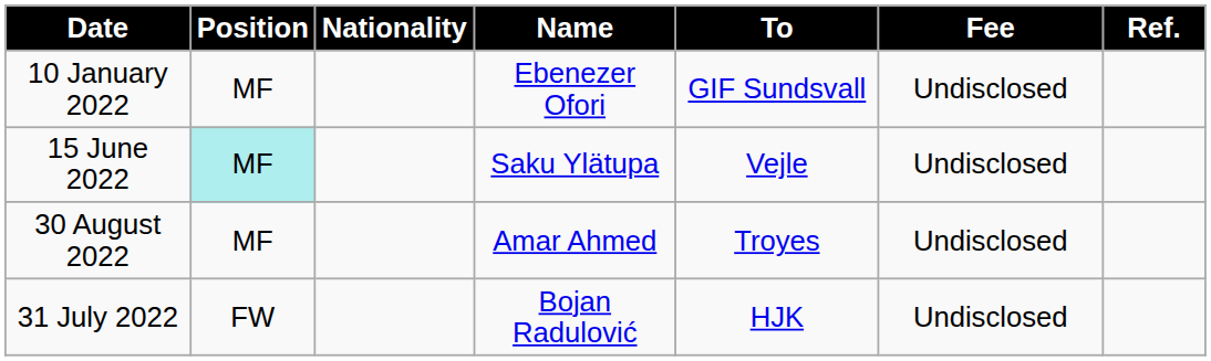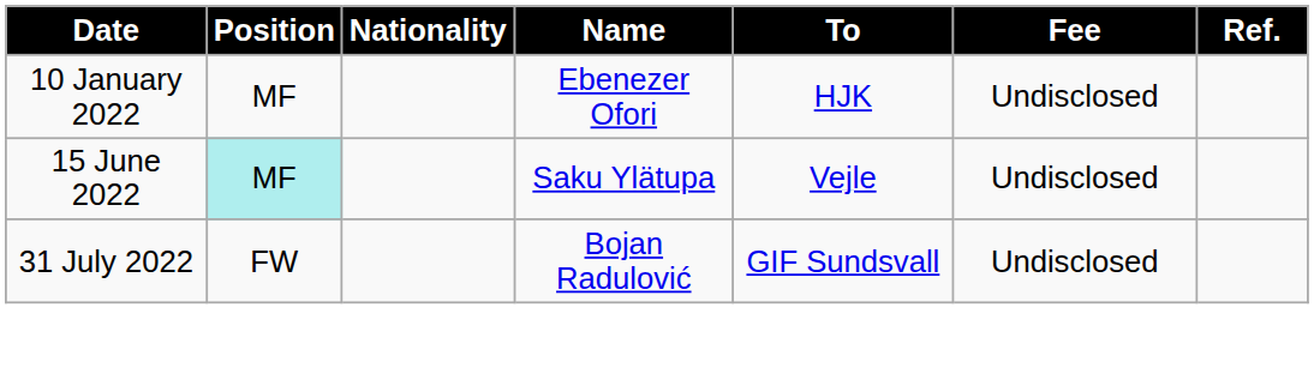10 January 2022 | To: GIF Sundsvall -> HJK
- row: 30 August 2022 | MF | Amar Ahmed | Troyes | Undisclosed
31 July 2022 | To: HJK -> GIF Sundsvall
